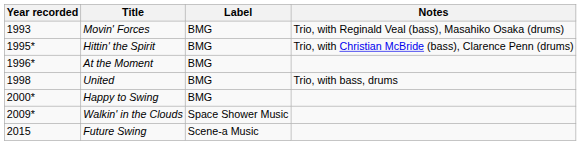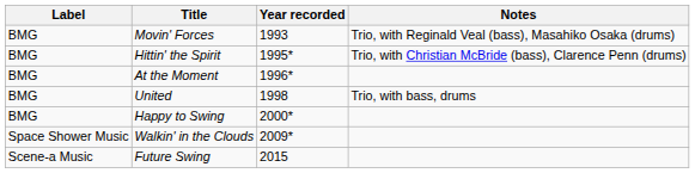columns swapped: Year recorded <-> Label
